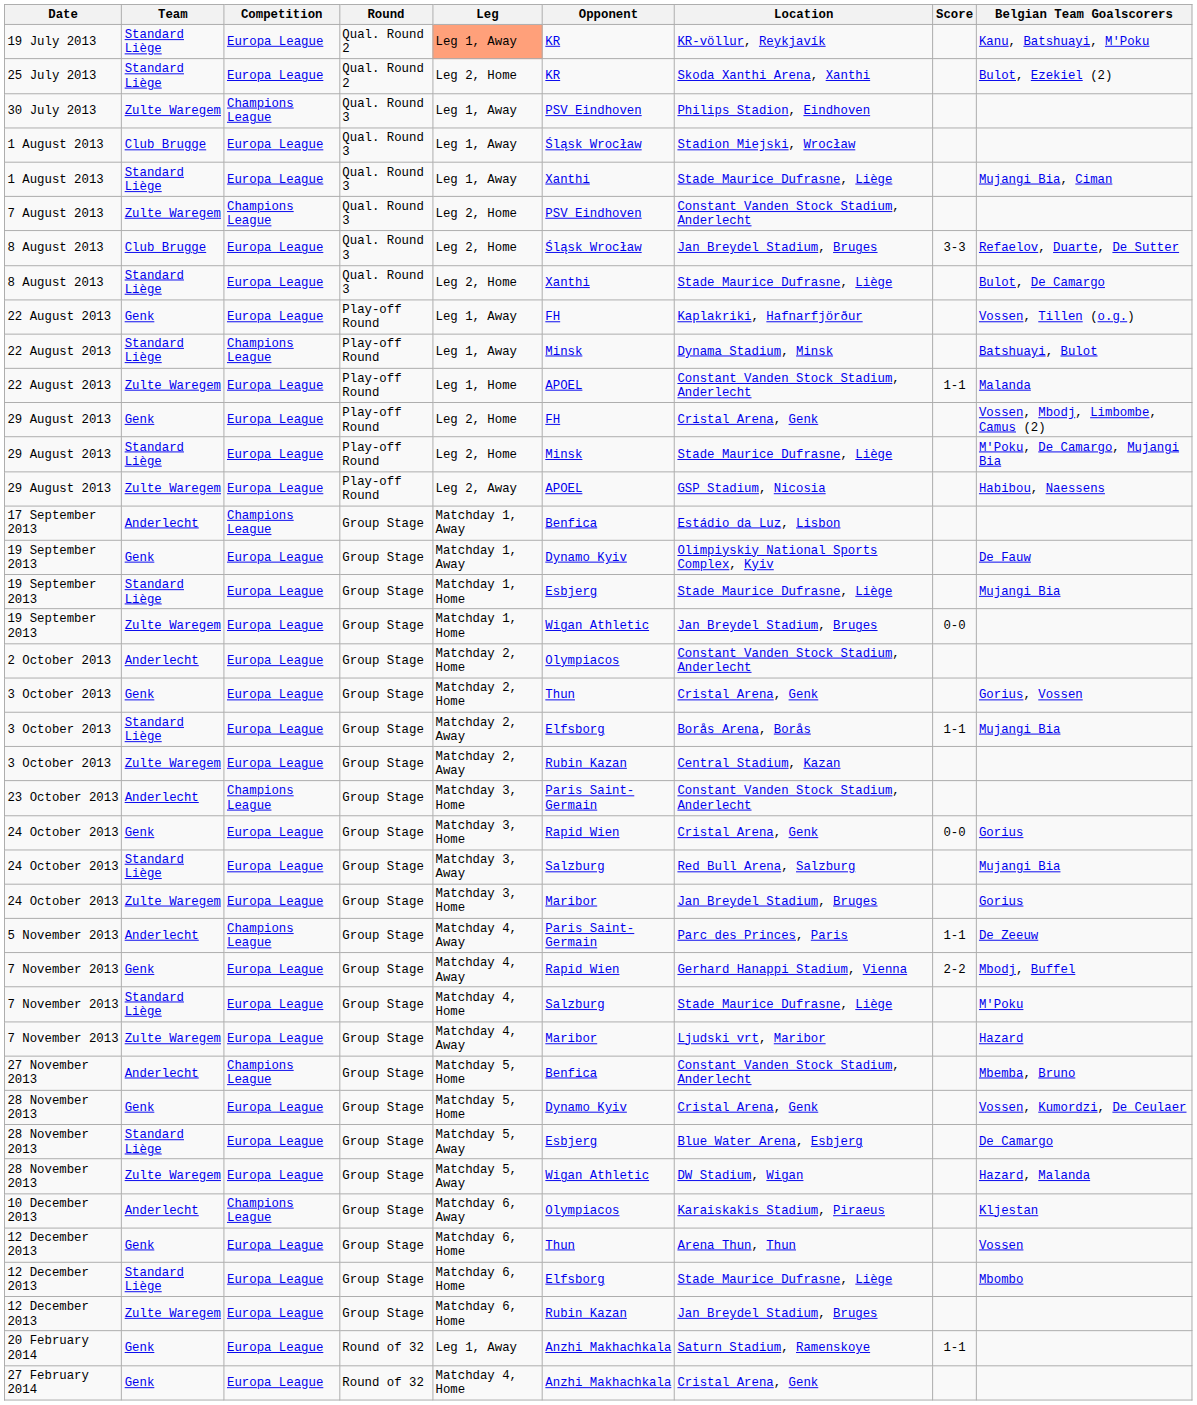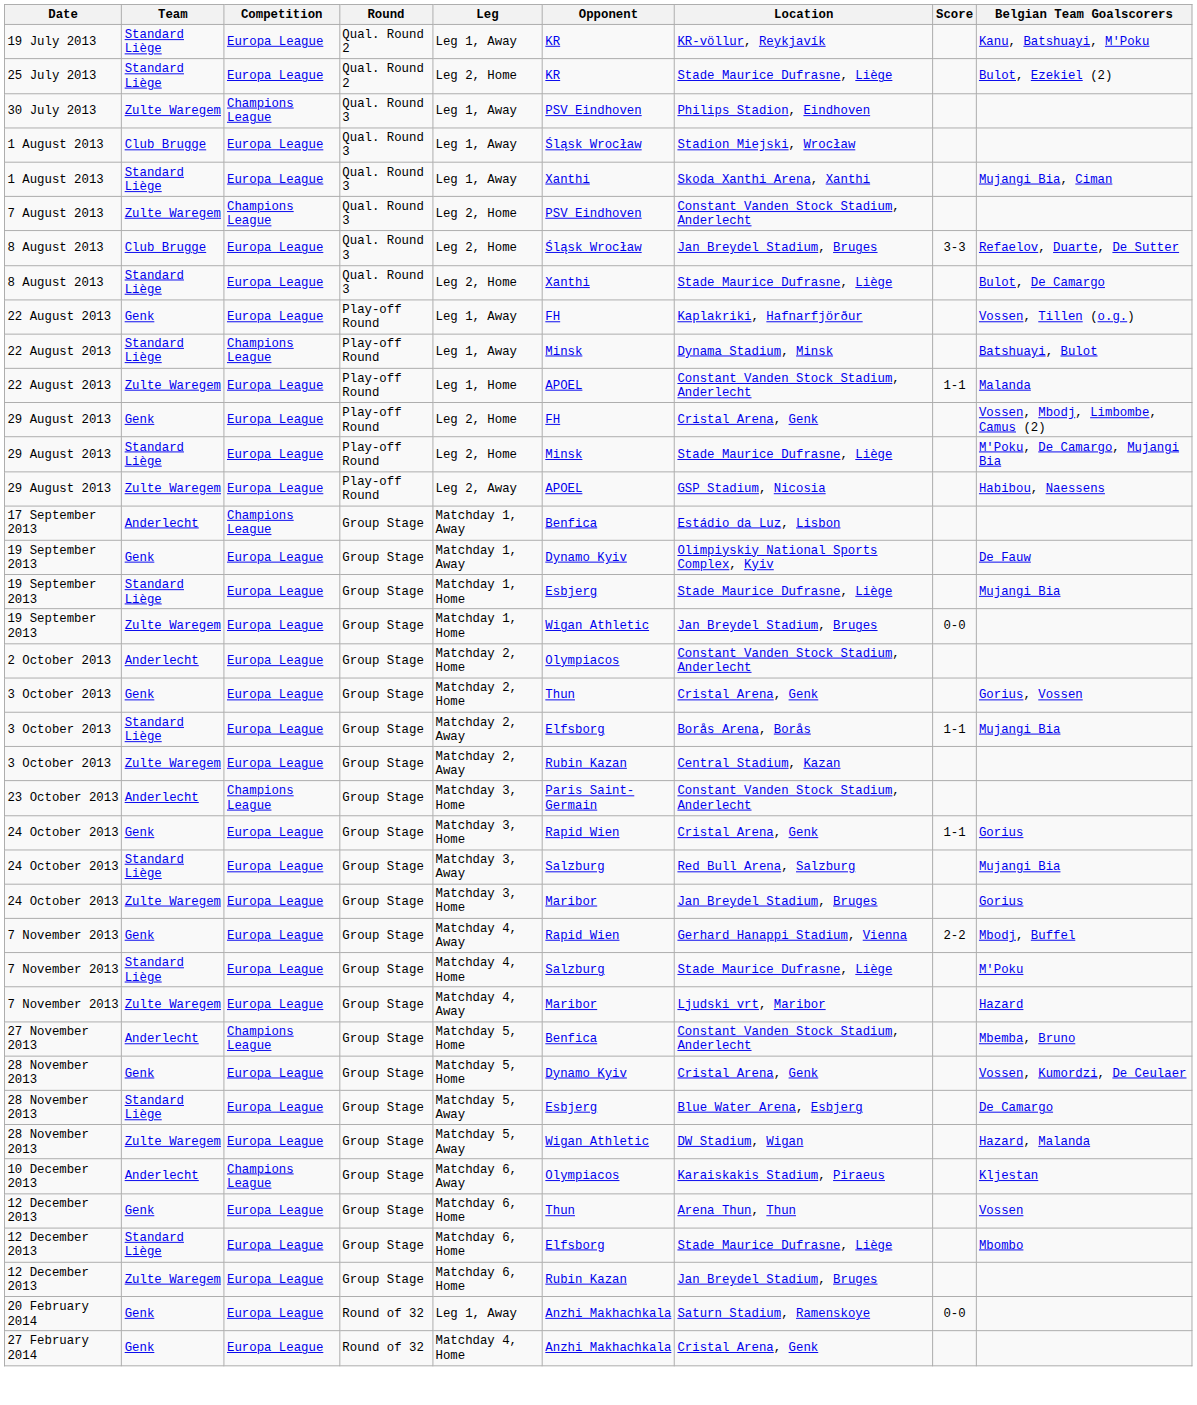19 July 2013 | Leg: lightsalmon background -> no background
25 July 2013 | Location: Skoda Xanthi Arena, Xanthi -> Stade Maurice Dufrasne, Liège
1 August 2013 / Standard Liège | Location: Stade Maurice Dufrasne, Liège -> Skoda Xanthi Arena, Xanthi
24 October 2013 / Genk | Score: 0-0 -> 1-1
- row: 5 November 2013 | Anderlecht | Champions League | Group Stage | Matchday 4, Away | Paris Saint-Germain | Parc des Princes, Paris | 1-1 | De Zeeuw
20 February 2014 | Score: 1-1 -> 0-0
